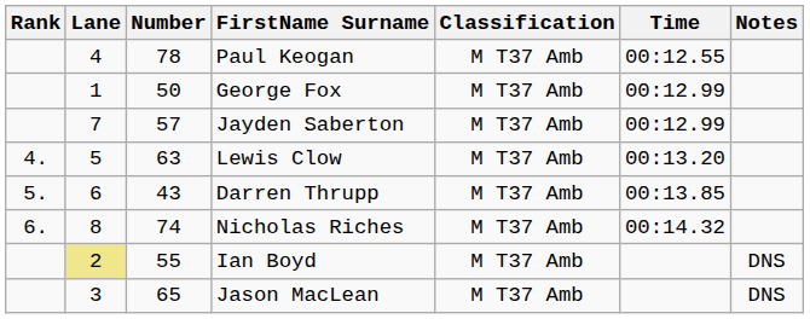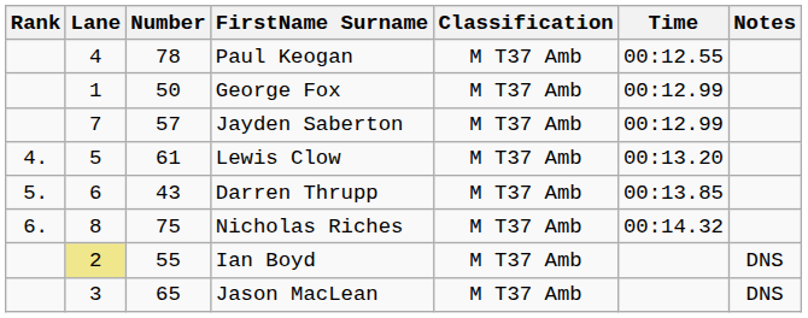Lewis Clow | Number: 63 -> 61
Nicholas Riches | Number: 74 -> 75
